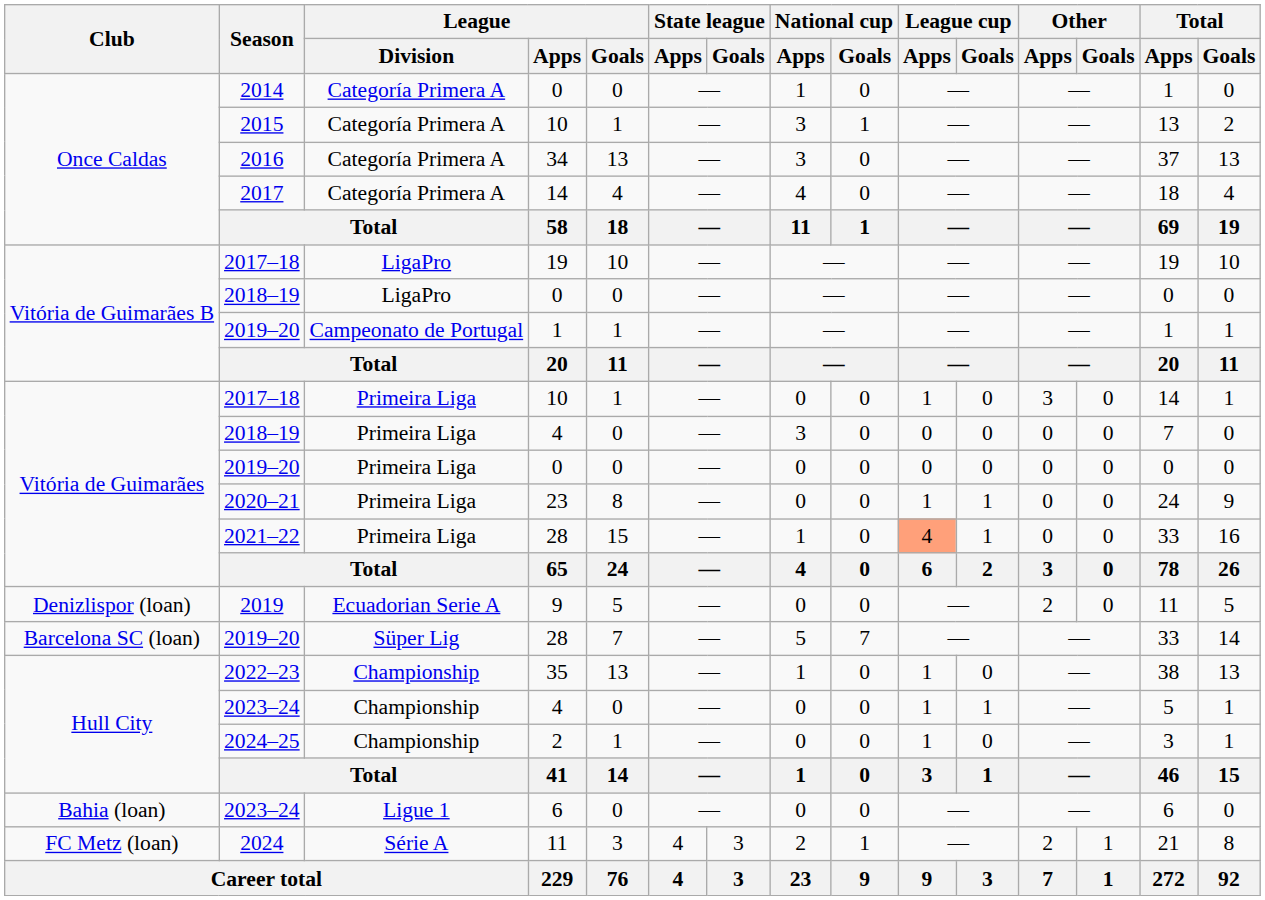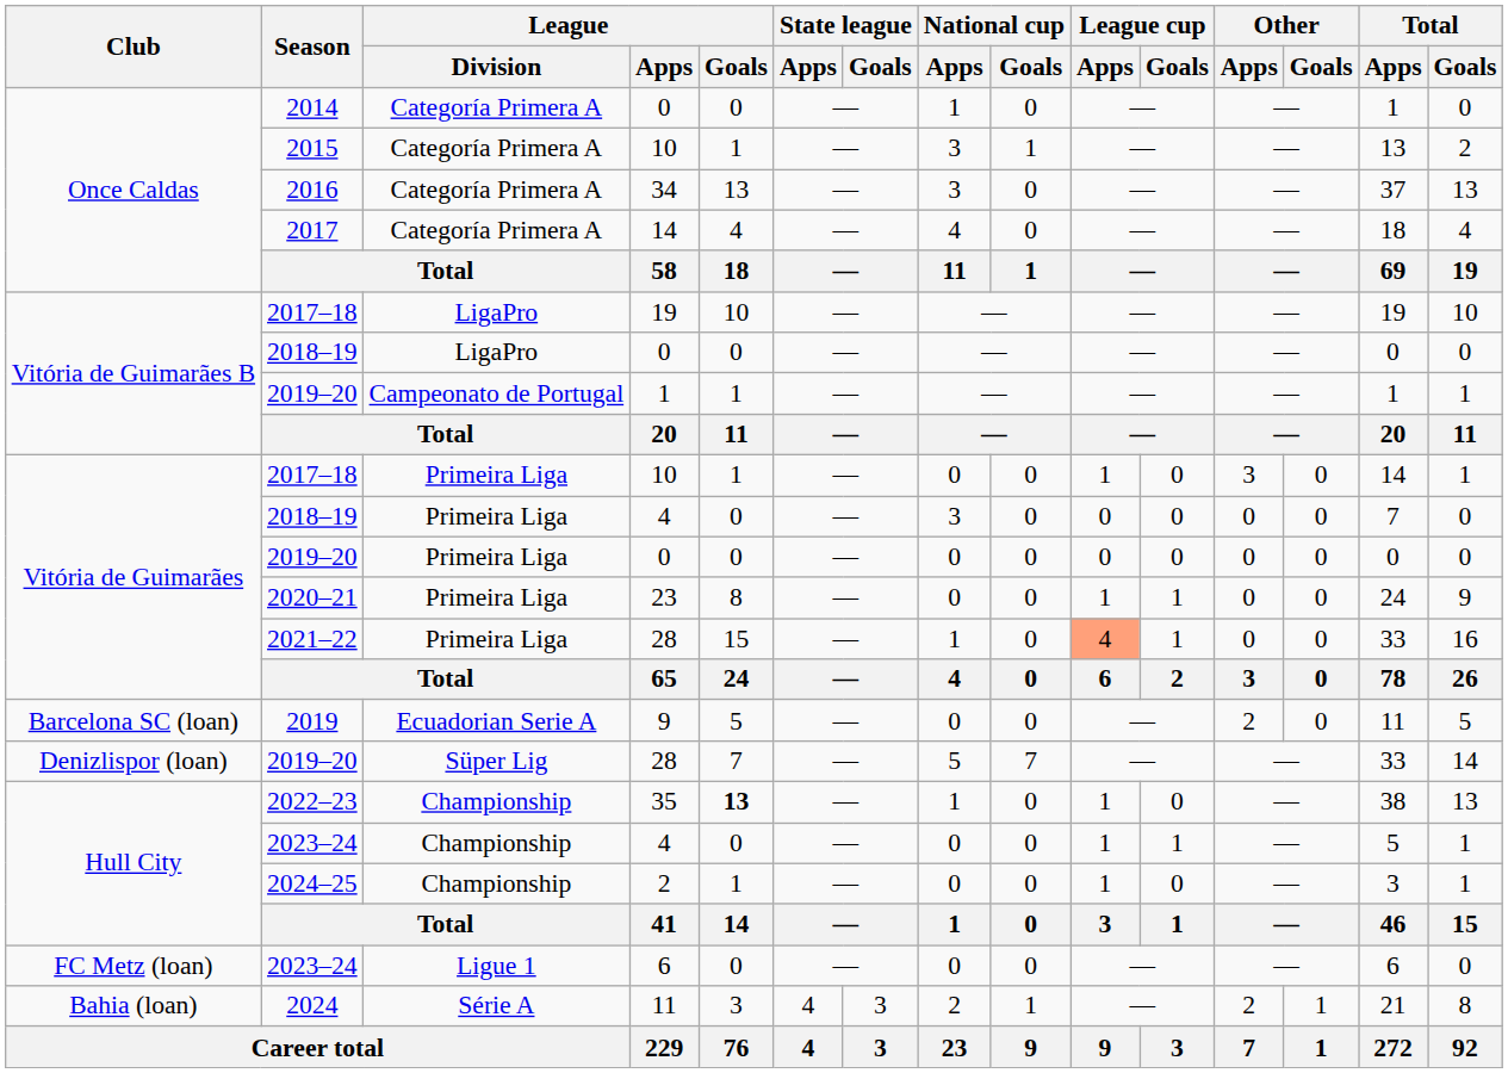2019 | Club: Denizlispor (loan) -> Barcelona SC (loan)
2019–20 / 28 | Club: Barcelona SC (loan) -> Denizlispor (loan)
2022–23 | League / Goals: normal -> bold
2023–24 / 6 | Club: Bahia (loan) -> FC Metz (loan)
2024 | Club: FC Metz (loan) -> Bahia (loan)
